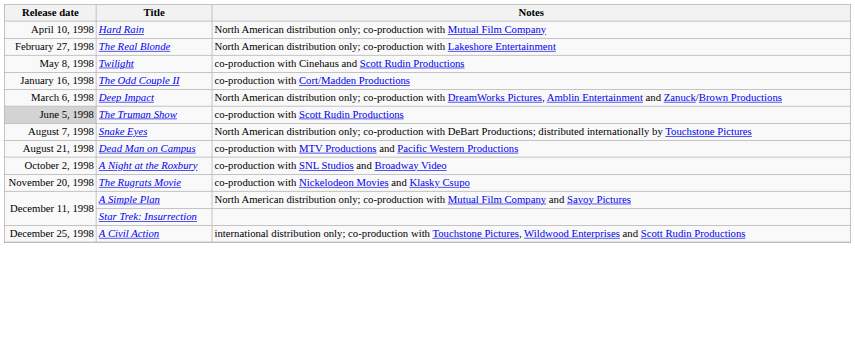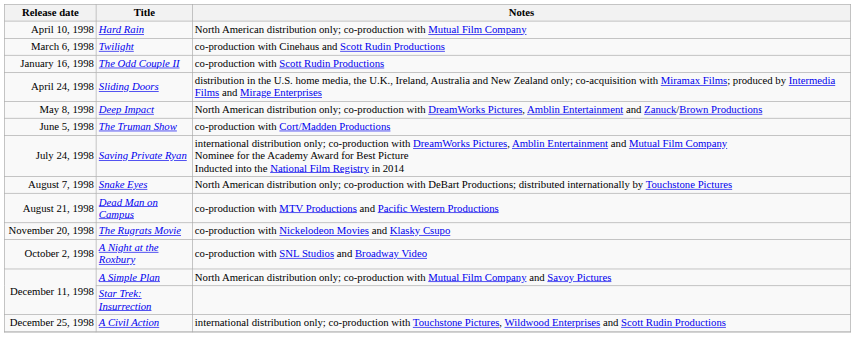- row: February 27, 1998 | The Real Blonde | North American distribution only; co-production with Lakeshore Entertainment
Twilight | Release date: May 8, 1998 -> March 6, 1998
The Odd Couple II | Notes: co-production with Cort/Madden Productions -> co-production with Scott Rudin Productions
+ row: April 24, 1998 | Sliding Doors | distribution in the U.S. home media, the U.K., Ireland, Australia and New Zealand only; co-acquisition with Miramax Films; produced by Intermedia Films and Mirage Enterprises
Deep Impact | Release date: March 6, 1998 -> May 8, 1998
The Truman Show | Release date: lightgrey background -> no background
The Truman Show | Notes: co-production with Scott Rudin Productions -> co-production with Cort/Madden Productions
+ row: July 24, 1998 | Saving Private Ryan | international distribution only; co-production with DreamWorks Pictures, Amblin Entertainment and Mutual Film Company Nominee for the Academy Award for Best Picture Inducted into the National Film Registry in 2014
rows swapped: A Night at the Roxbury <-> The Rugrats Movie
